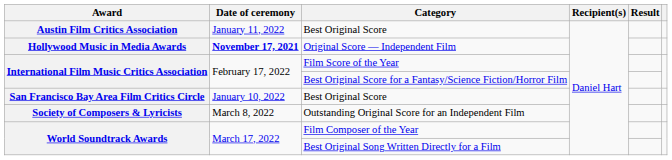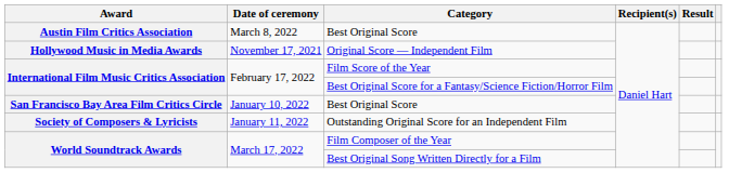Austin Film Critics Association / Best Original Score | Date of ceremony: January 11, 2022 -> March 8, 2022
Original Score — Independent Film | Date of ceremony: bold -> normal
Outstanding Original Score for an Independent Film | Date of ceremony: March 8, 2022 -> January 11, 2022
